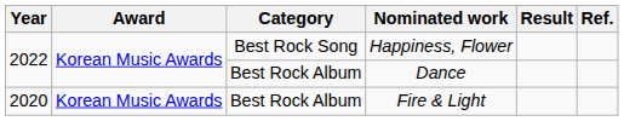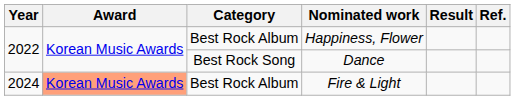Happiness, Flower | Category: Best Rock Song -> Best Rock Album
Dance | Category: Best Rock Album -> Best Rock Song
Fire & Light | Year: 2020 -> 2024
Fire & Light | Award: no background -> lightsalmon background
